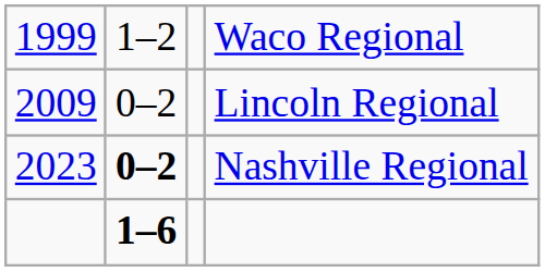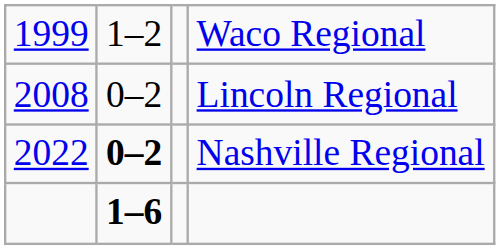Lincoln Regional | column 1: 2009 -> 2008
Nashville Regional | column 1: 2023 -> 2022
